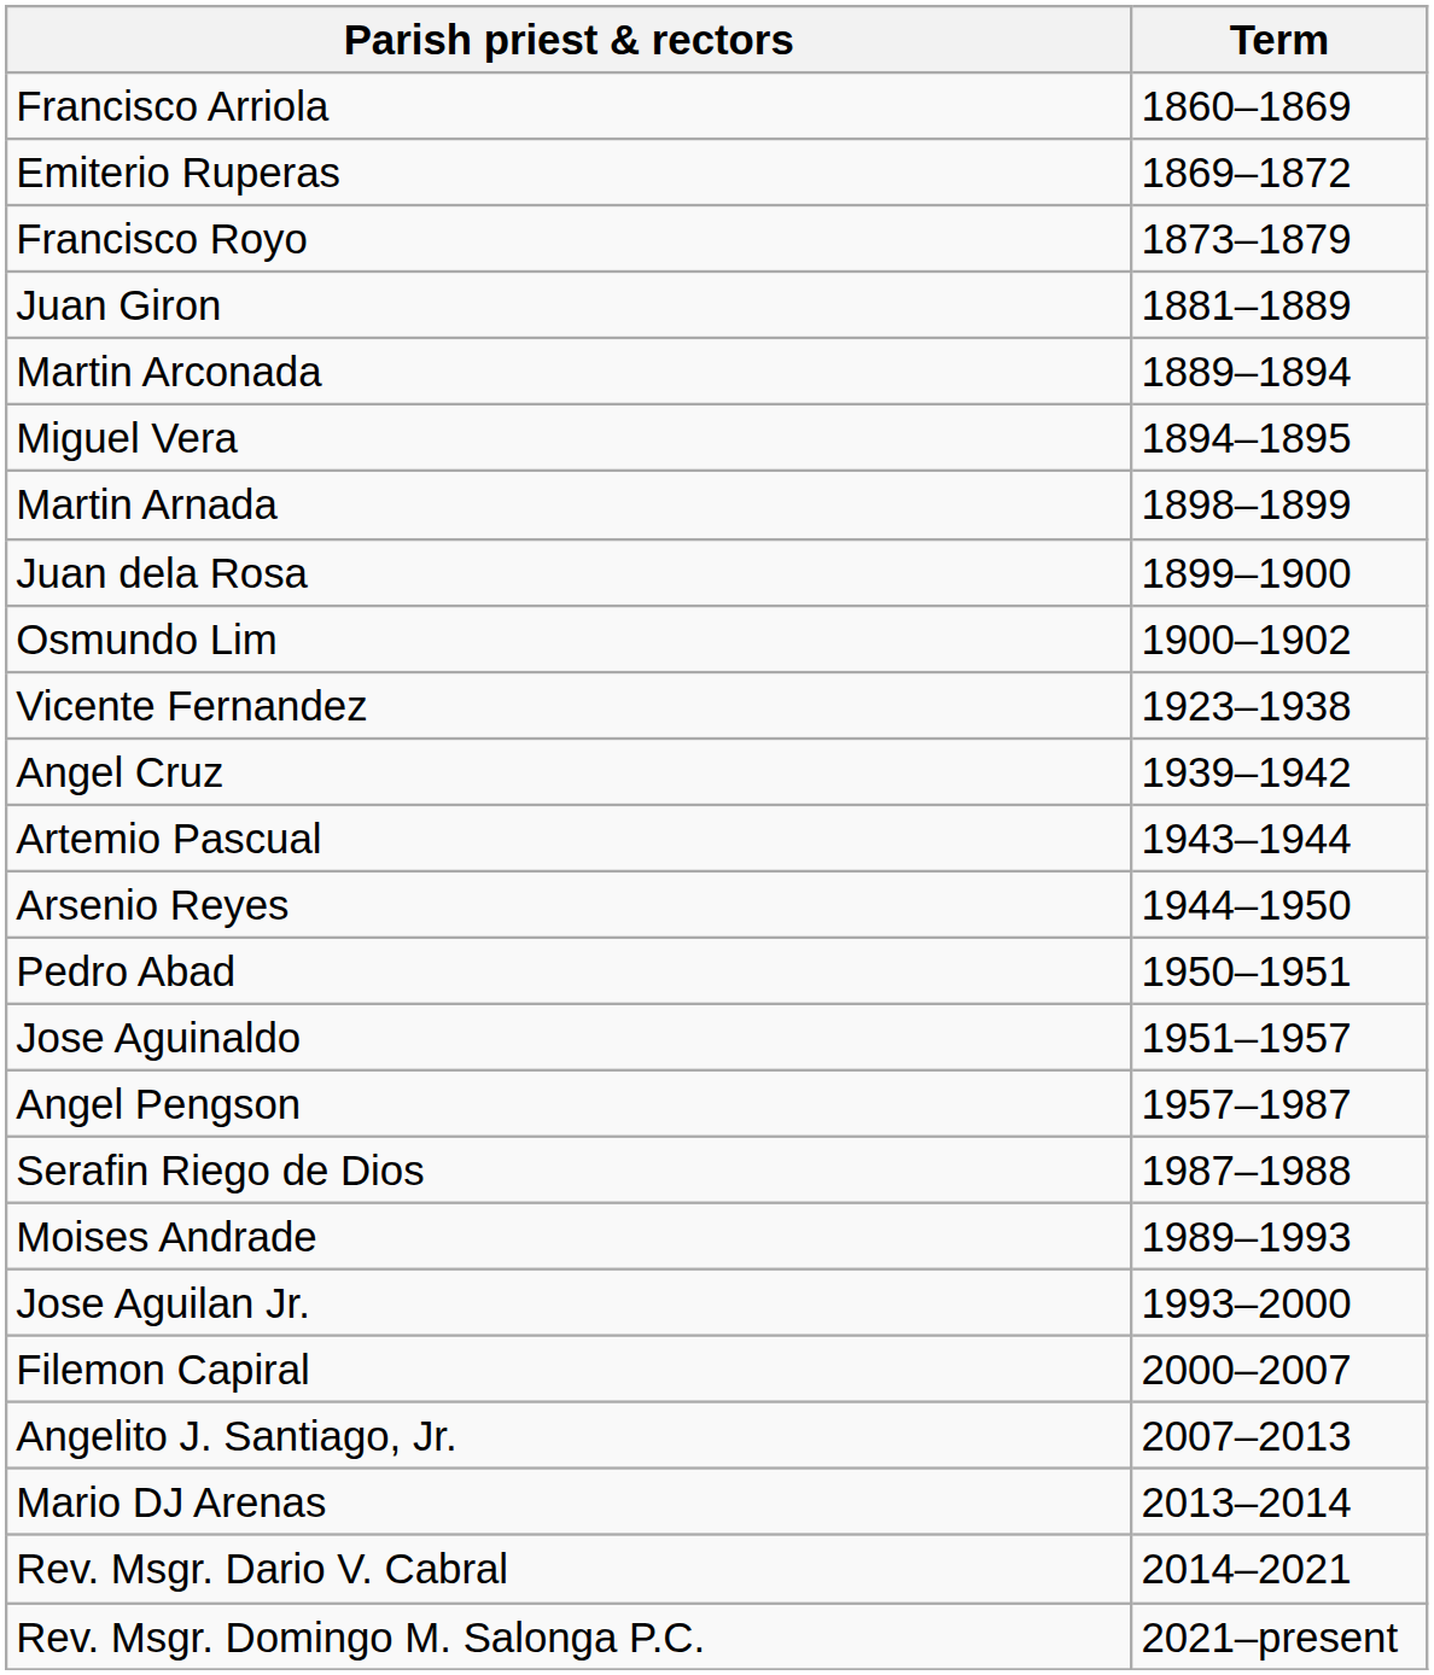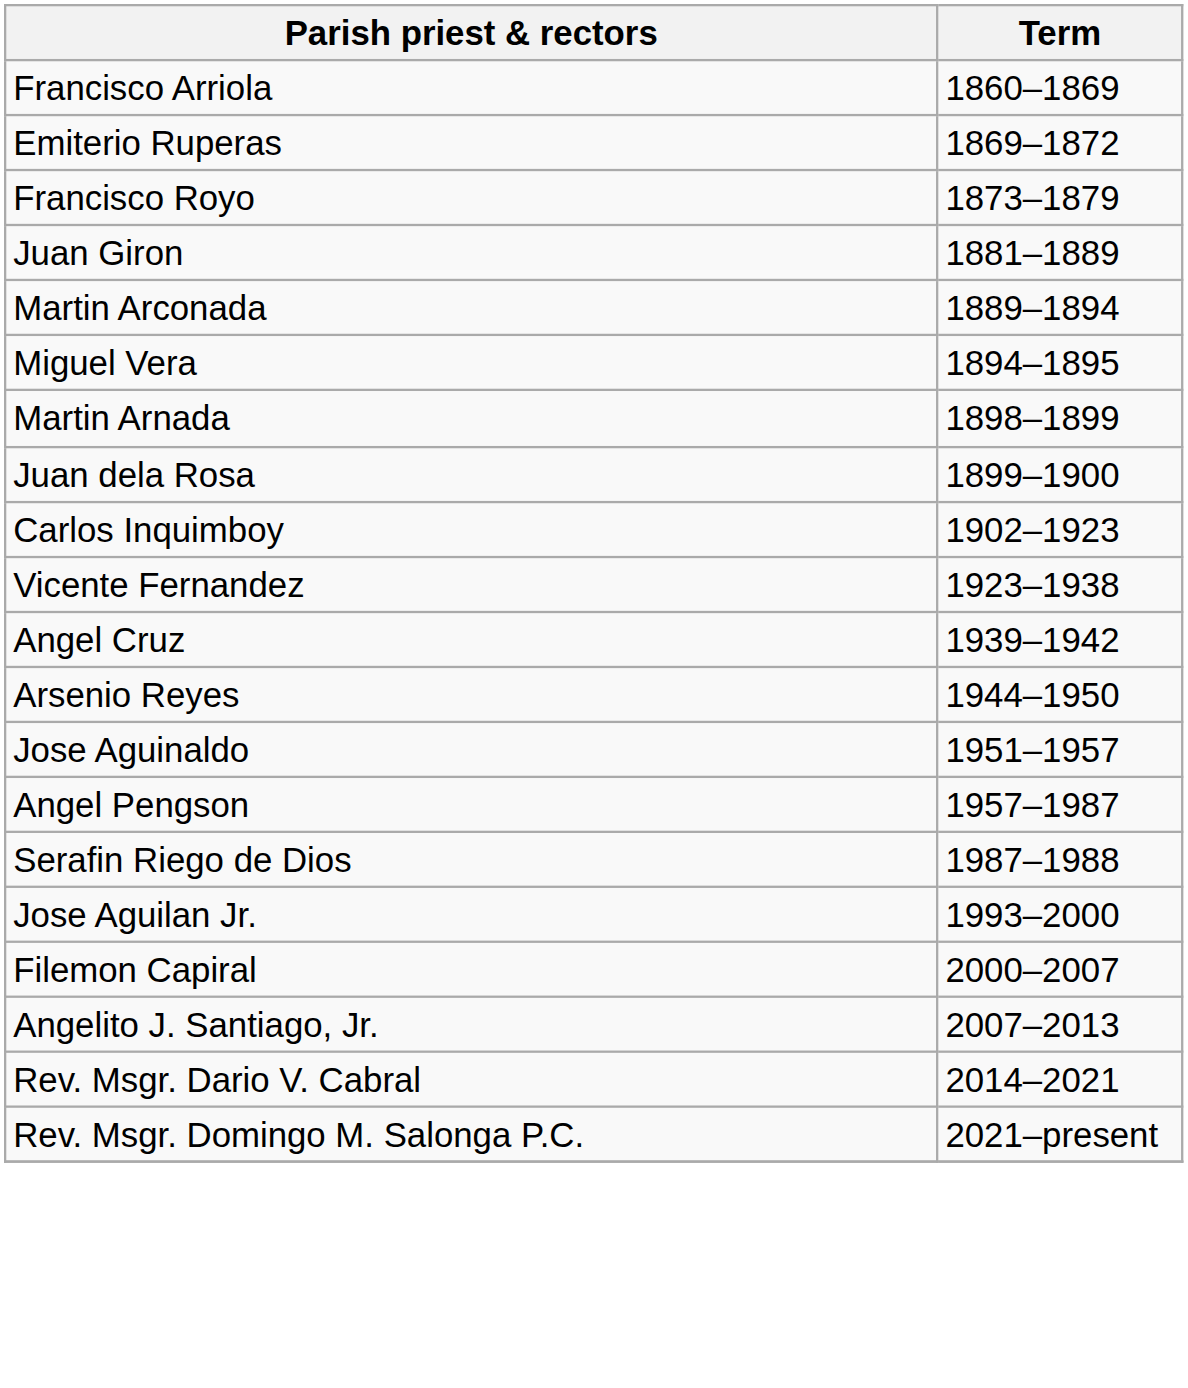- row: Osmundo Lim | 1900–1902
+ row: Carlos Inquimboy | 1902–1923
- row: Artemio Pascual | 1943–1944
- row: Pedro Abad | 1950–1951
- row: Moises Andrade | 1989–1993
- row: Mario DJ Arenas | 2013–2014
